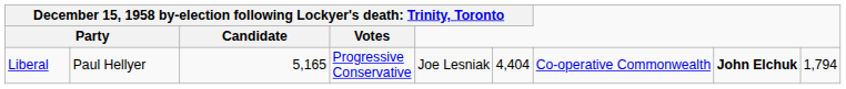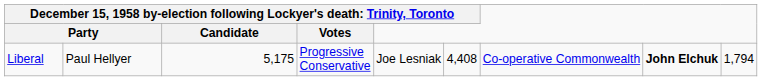Liberal | column 3: 5,165 -> 5,175
Liberal | column 6: 4,404 -> 4,408
